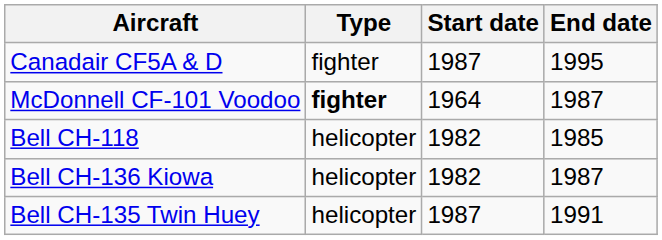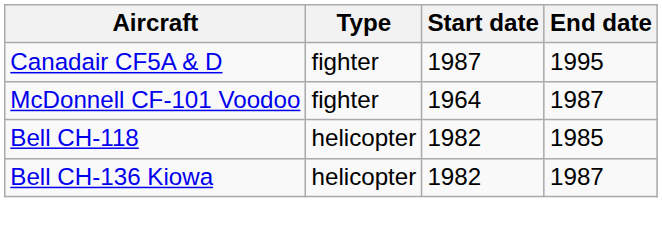McDonnell CF-101 Voodoo | Type: bold -> normal
- row: Bell CH-135 Twin Huey | helicopter | 1987 | 1991
